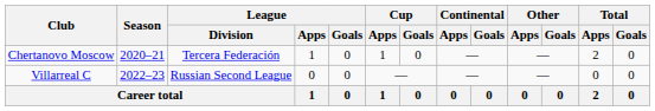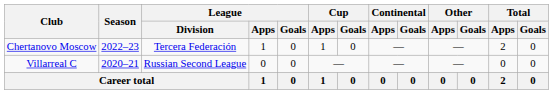Chertanovo Moscow | Season: 2020–21 -> 2022–23
Villarreal C | Season: 2022–23 -> 2020–21
